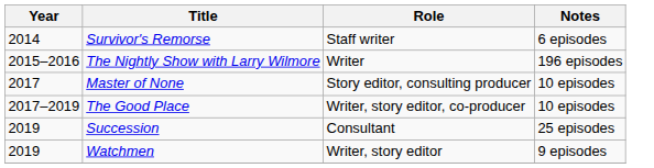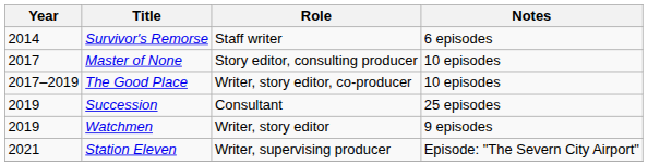- row: 2015–2016 | The Nightly Show with Larry Wilmore | Writer | 196 episodes
+ row: 2021 | Station Eleven | Writer, supervising producer | Episode: "The Severn City Airport"
